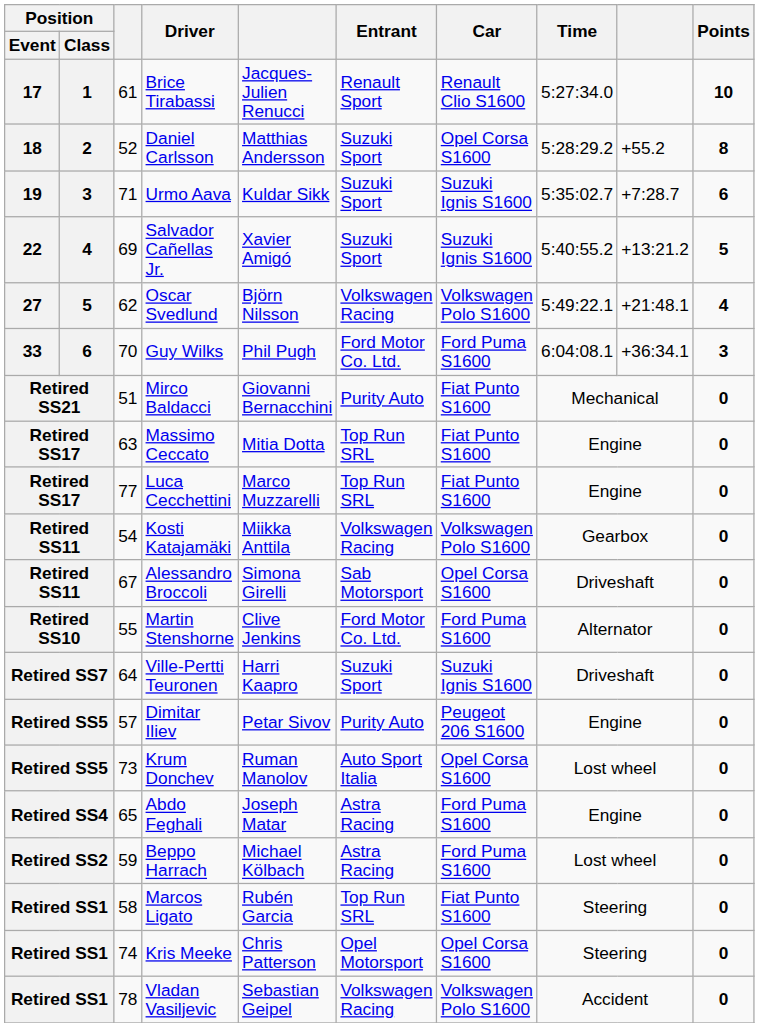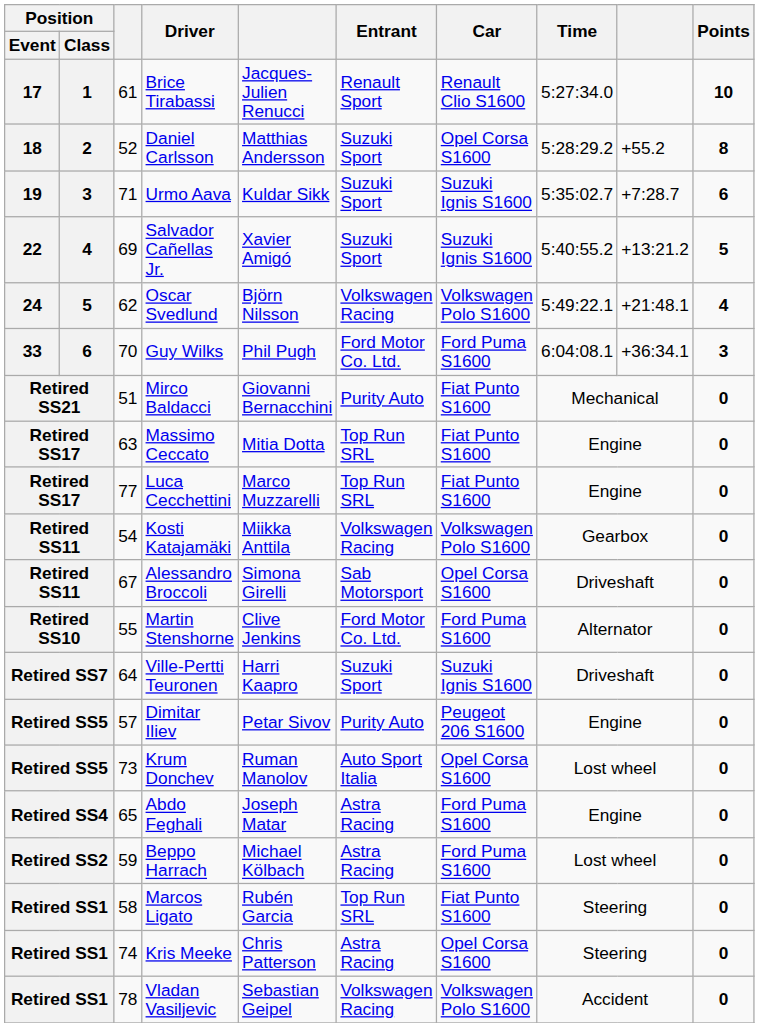Oscar Svedlund | Position / Event: 27 -> 24
Kris Meeke | Entrant: Opel Motorsport -> Astra Racing
